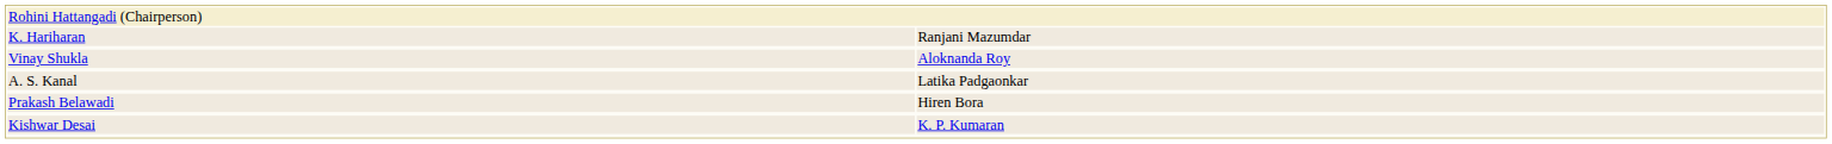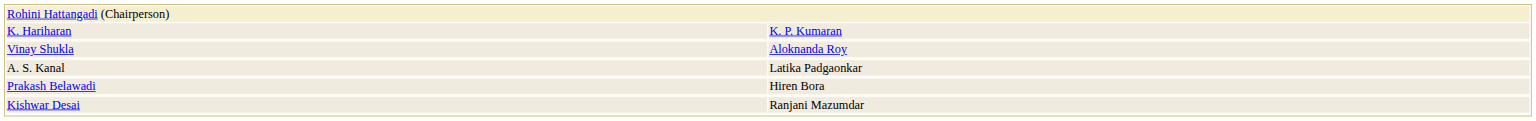K. Hariharan | column 2: Ranjani Mazumdar -> K. P. Kumaran
Kishwar Desai | column 2: K. P. Kumaran -> Ranjani Mazumdar
